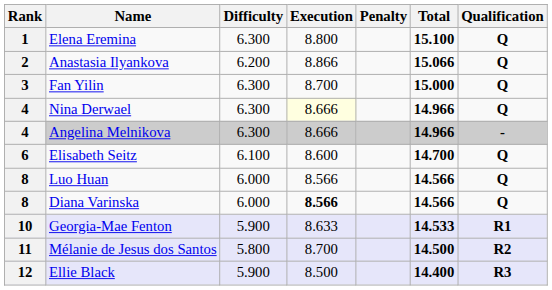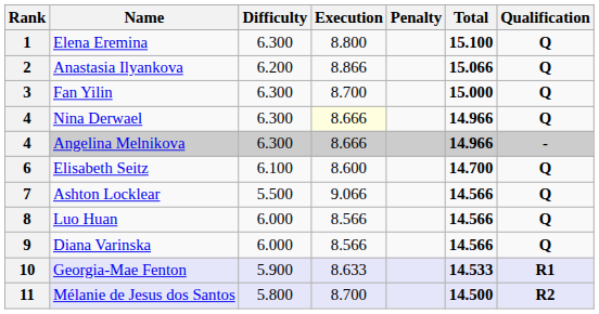+ row: 7 | Ashton Locklear | 5.500 | 9.066 | 14.566 | Q
Diana Varinska | Rank: 8 -> 9
Diana Varinska | Execution: bold -> normal
- row: 12 | Ellie Black | 5.900 | 8.500 | 14.400 | R3
